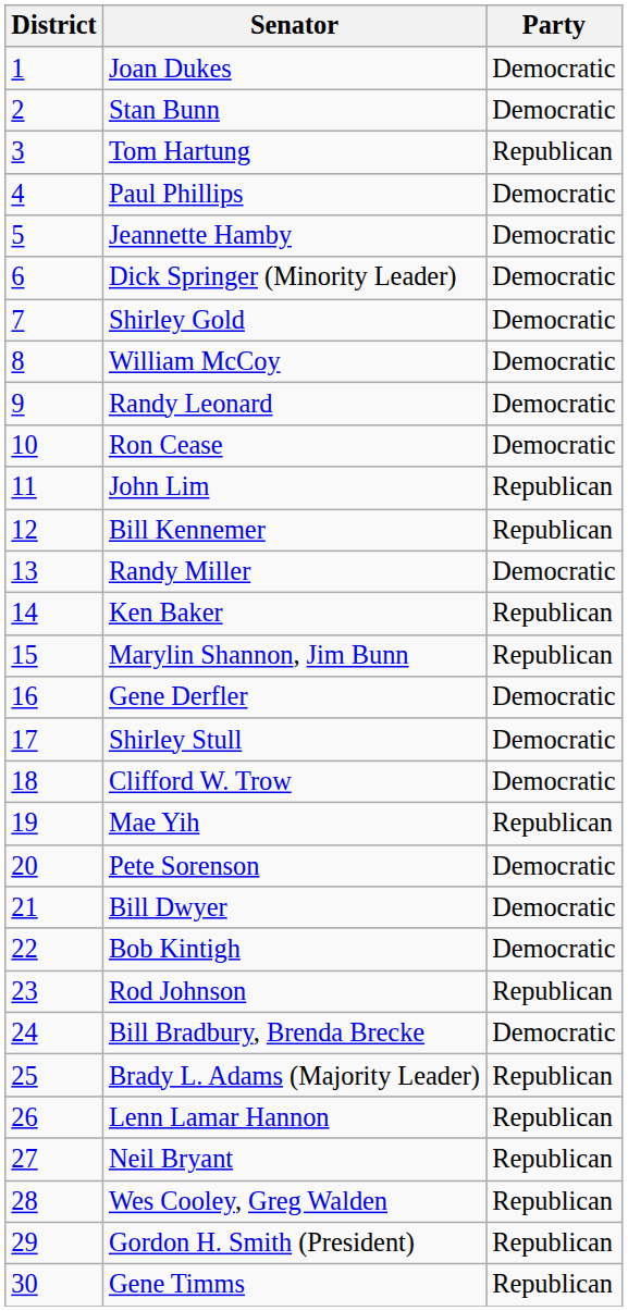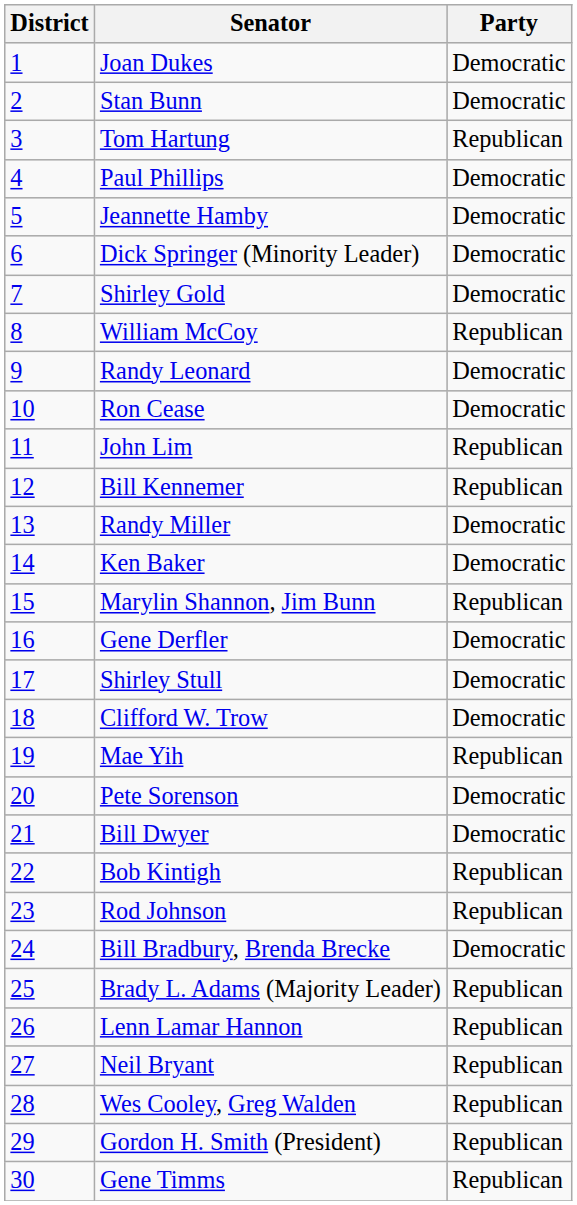William McCoy | Party: Democratic -> Republican
Ken Baker | Party: Republican -> Democratic
Bob Kintigh | Party: Democratic -> Republican
